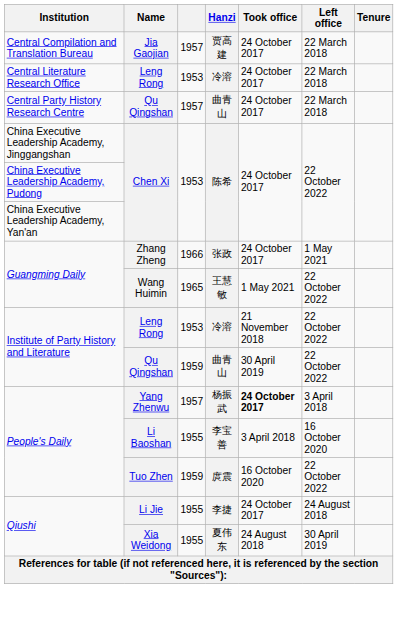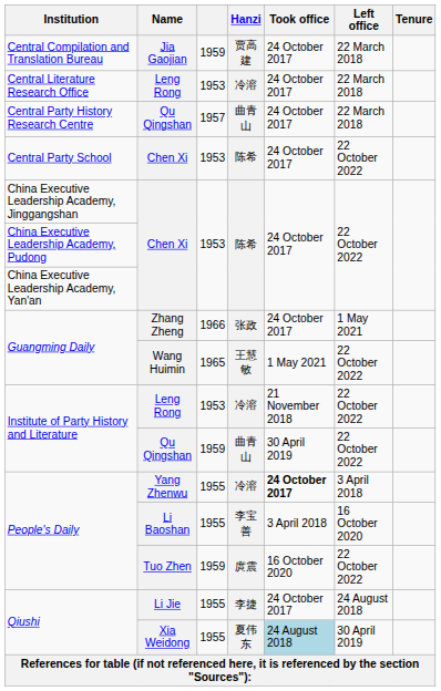Central Compilation and Translation Bureau | column 3: 1957 -> 1959
+ row: Central Party School | Chen Xi | 1953 | 陈希 | 24 October 2017 | 22 October 2022
People's Daily / Yang Zhenwu | column 3: 1957 -> 1955
People's Daily / Yang Zhenwu | Hanzi: 杨振武 -> 冷溶
Qiushi / Xia Weidong | Took office: no background -> lightblue background
